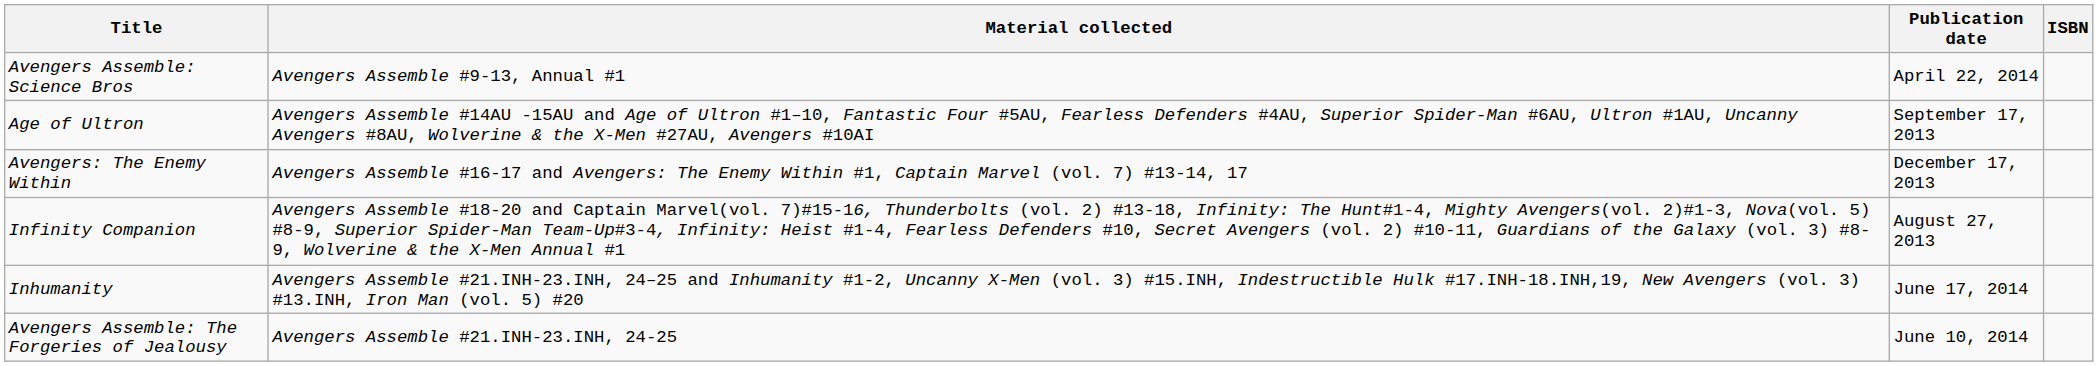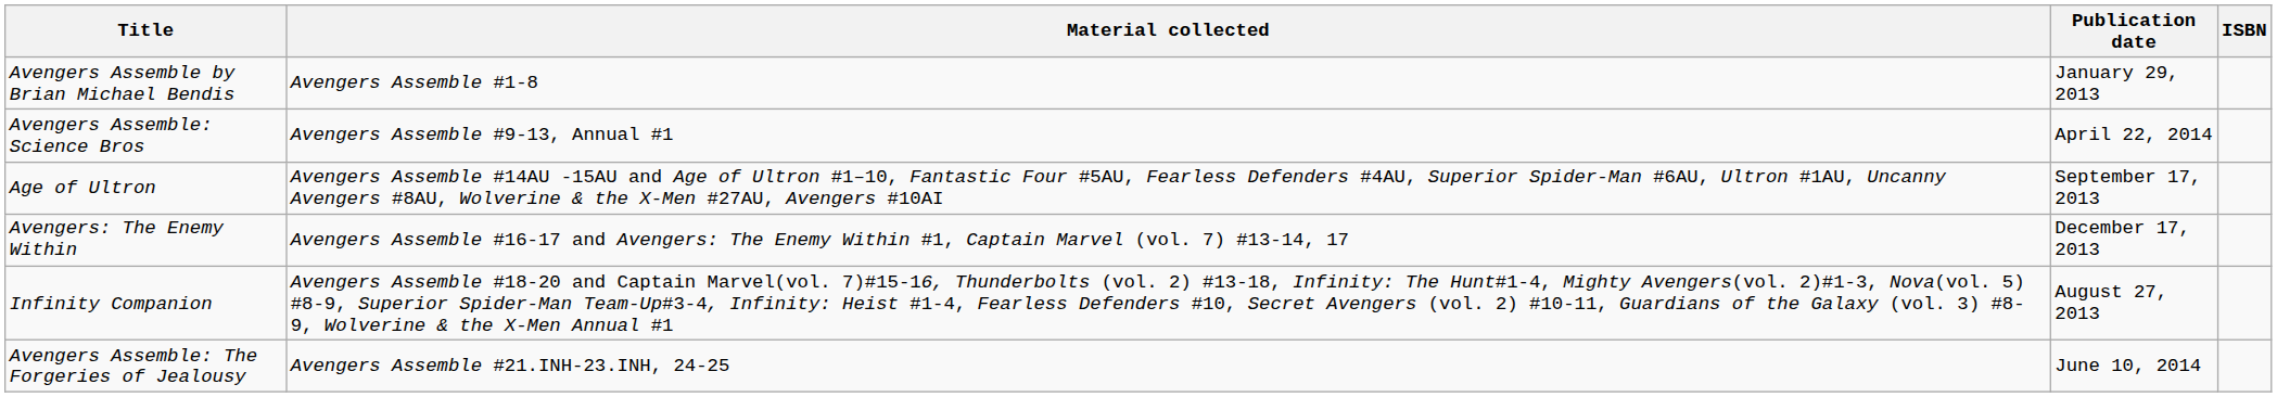+ row: Avengers Assemble by Brian Michael Bendis | Avengers Assemble #1-8 | January 29, 2013
- row: Inhumanity | Avengers Assemble #21.INH-23.INH, 24–25 and Inhumanity #1-2, Uncanny X-Men (vol. 3) #15.INH, Indestructible Hulk #17.INH-18.INH,19, New Avengers (vol. 3) #13.INH, Iron Man (vol. 5) #20 | June 17, 2014
